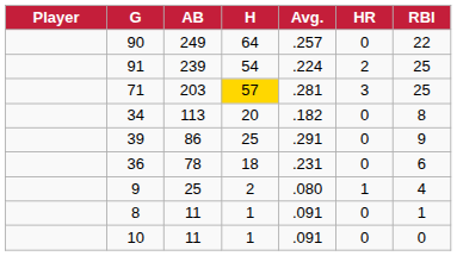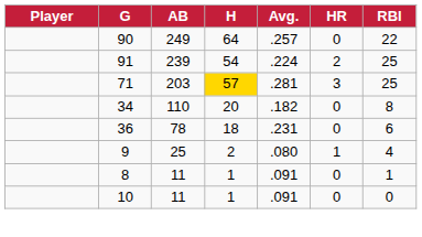34 | AB: 113 -> 110
- row: 39 | 86 | 25 | .291 | 0 | 9
